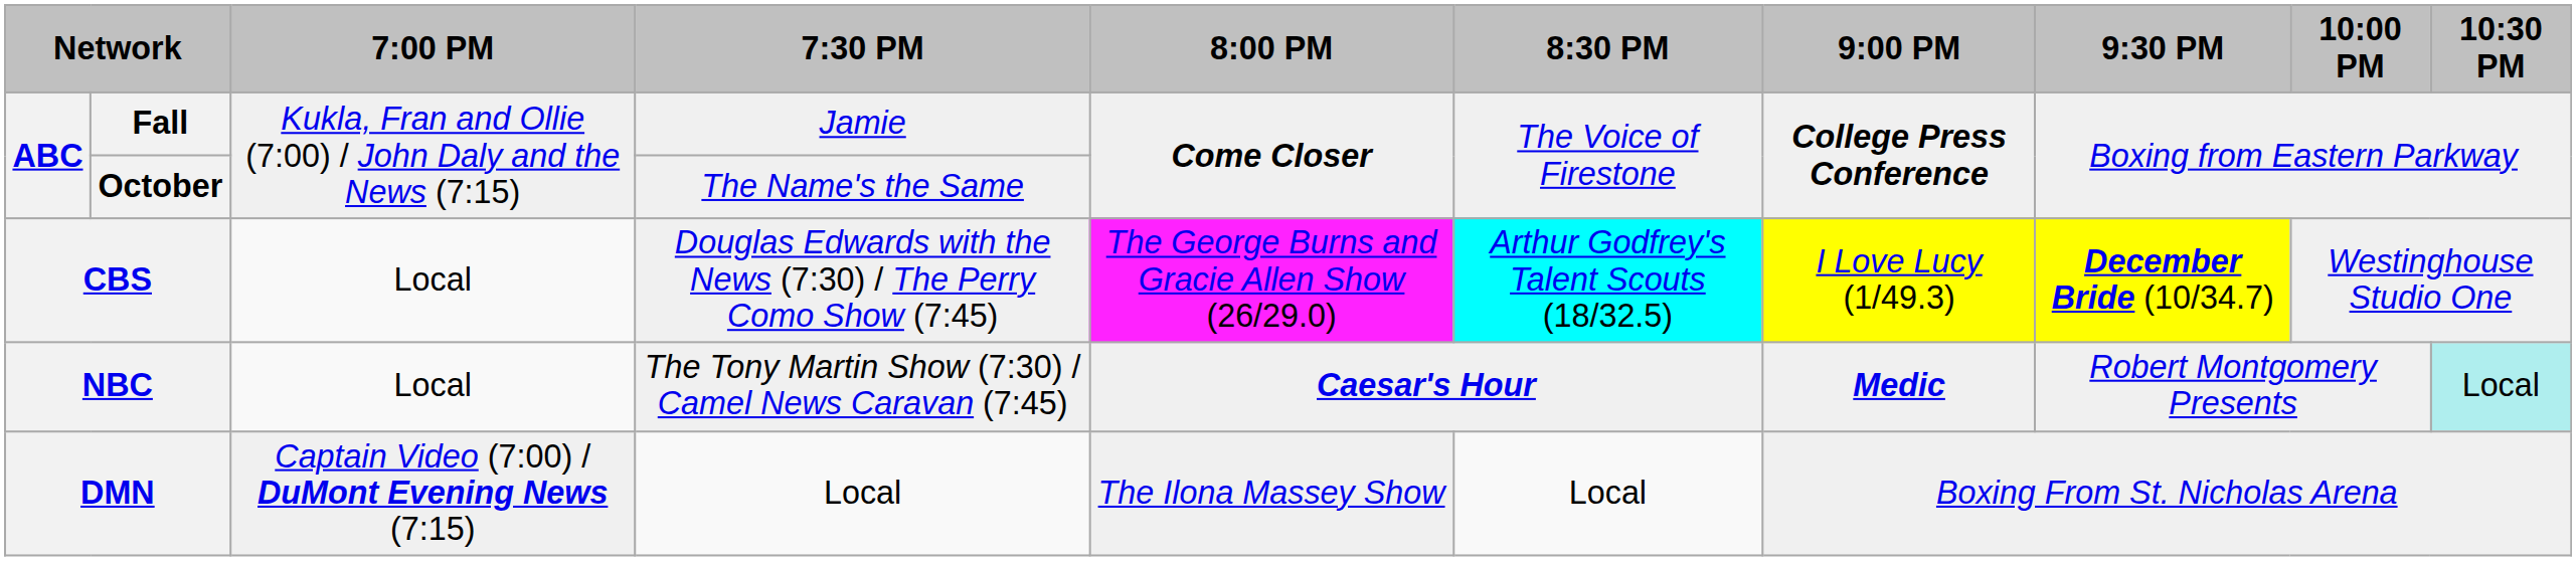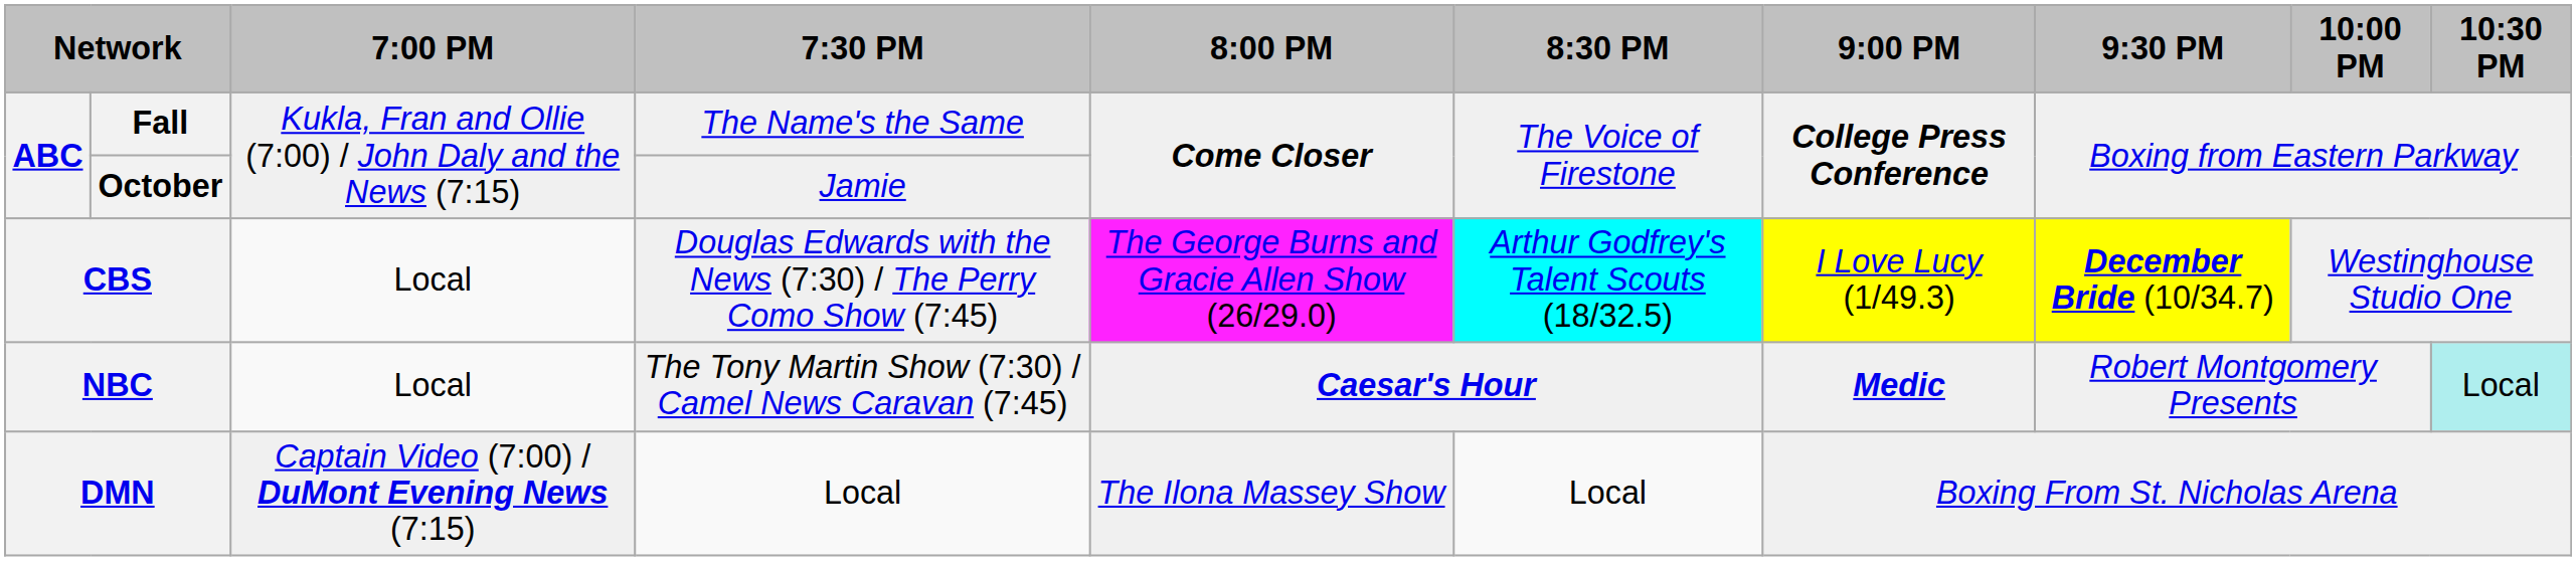Fall | 7:30 PM: Jamie -> The Name's the Same
October | 7:30 PM: The Name's the Same -> Jamie
